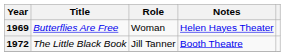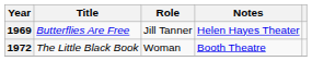1969 | Role: Woman -> Jill Tanner
1972 | Role: Jill Tanner -> Woman
